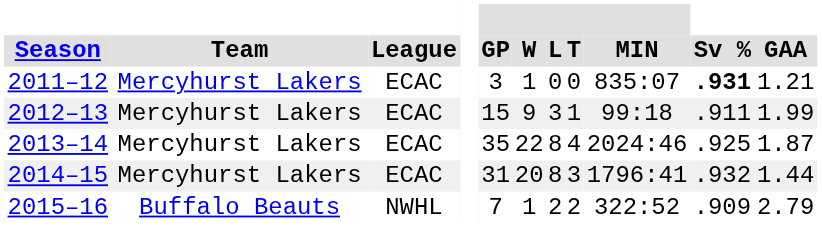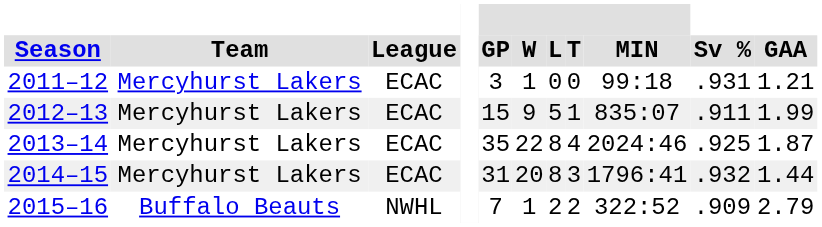2011–12 | MIN: 835:07 -> 99:18
2011–12 | Sv %: bold -> normal
2012–13 | L: 3 -> 5
2012–13 | MIN: 99:18 -> 835:07
